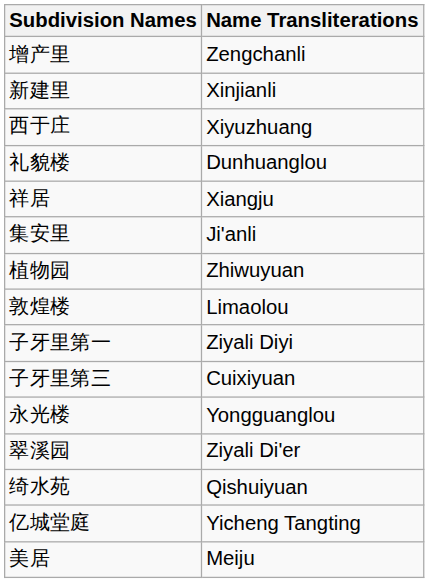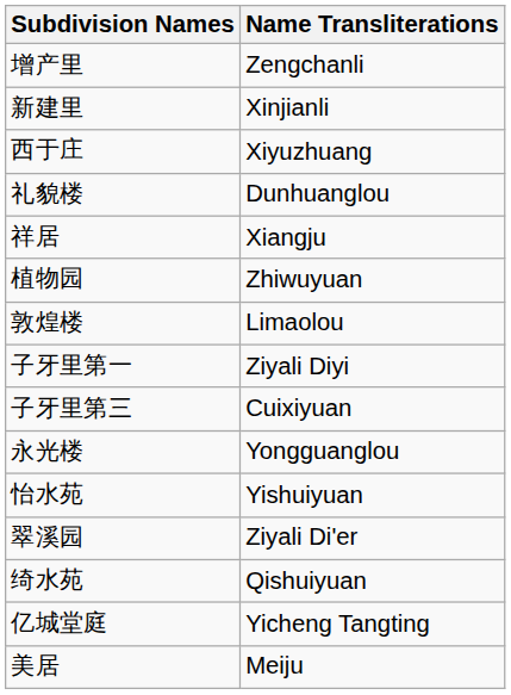- row: 集安里 | Ji'anli
+ row: 怡水苑 | Yishuiyuan
